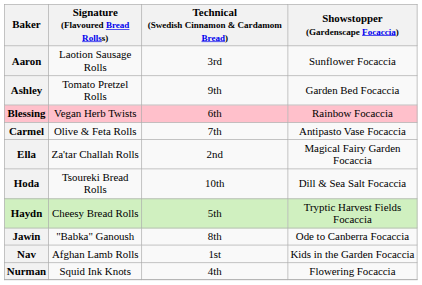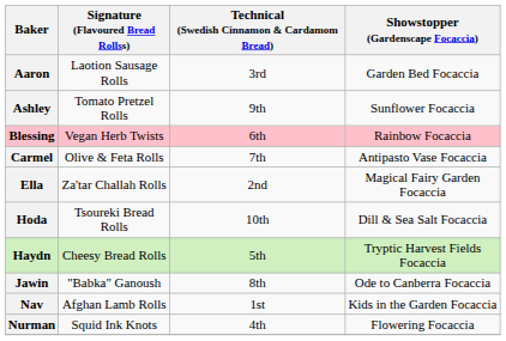Aaron | Showstopper (Gardenscape Focaccia): Sunflower Focaccia -> Garden Bed Focaccia
Ashley | Showstopper (Gardenscape Focaccia): Garden Bed Focaccia -> Sunflower Focaccia
